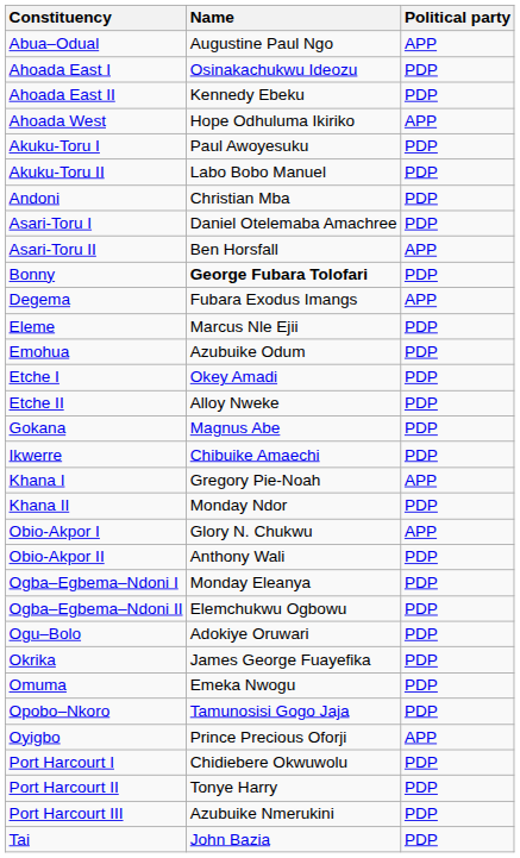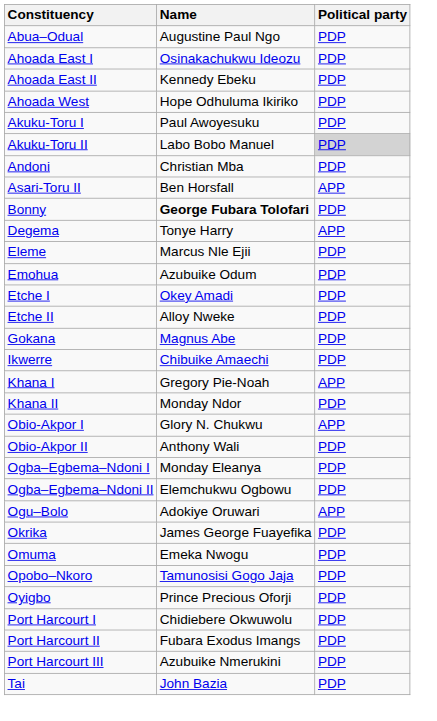Abua–Odual | Political party: APP -> PDP
Ahoada West | Political party: APP -> PDP
Akuku-Toru II | Political party: no background -> lightgrey background
- row: Asari-Toru I | Daniel Otelemaba Amachree | PDP
Degema | Name: Fubara Exodus Imangs -> Tonye Harry
Ogu–Bolo | Political party: PDP -> APP
Oyigbo | Political party: APP -> PDP
Port Harcourt II | Name: Tonye Harry -> Fubara Exodus Imangs
